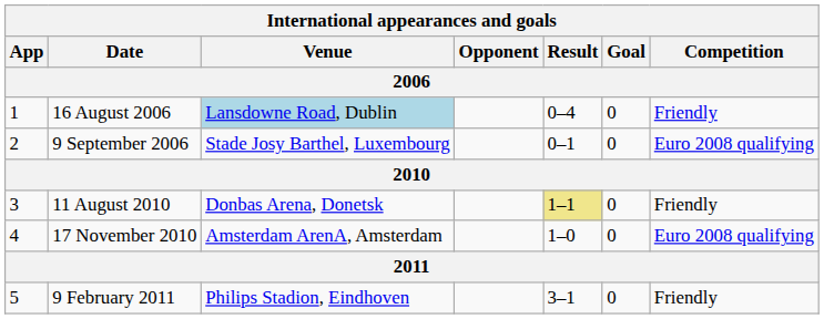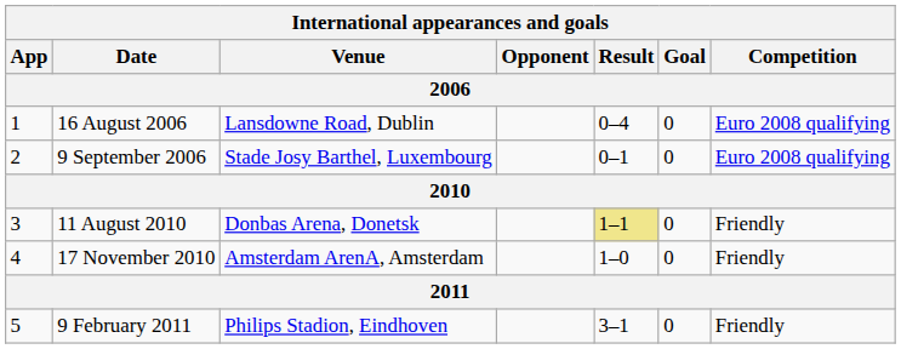16 August 2006 | Venue: lightblue background -> no background
16 August 2006 | Competition: Friendly -> Euro 2008 qualifying
17 November 2010 | Competition: Euro 2008 qualifying -> Friendly
